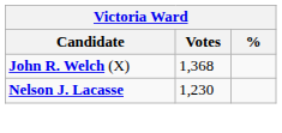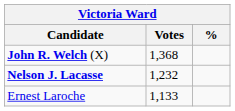Nelson J. Lacasse | Votes: 1,230 -> 1,232
+ row: Ernest Laroche | 1,133
